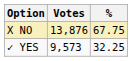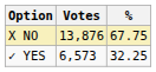✓ YES | Votes: 9,573 -> 6,573
